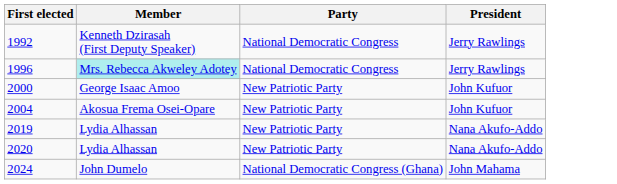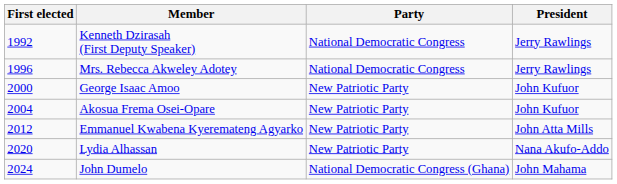1996 | Member: paleturquoise background -> no background
+ row: 2012 | Emmanuel Kwabena Kyeremateng Agyarko | New Patriotic Party | John Atta Mills
- row: 2019 | Lydia Alhassan | New Patriotic Party | Nana Akufo-Addo
